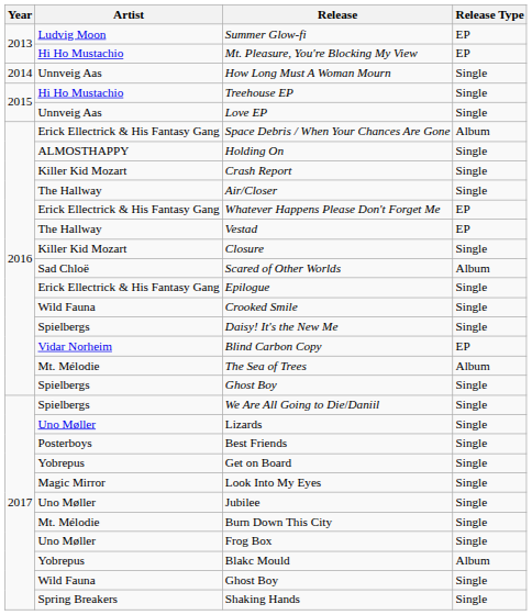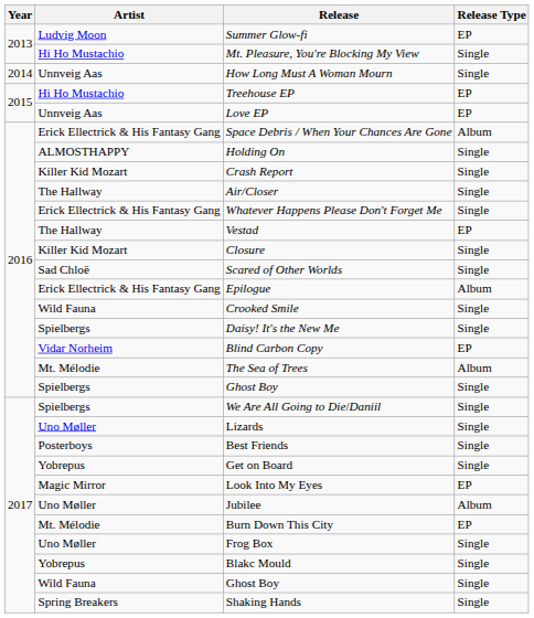Mt. Pleasure, You're Blocking My View | Release Type: EP -> Single
Treehouse EP | Release Type: Single -> EP
Love EP | Release Type: Single -> EP
Whatever Happens Please Don't Forget Me | Release Type: EP -> Single
Scared of Other Worlds | Release Type: Album -> Single
Epilogue | Release Type: Single -> Album
Look Into My Eyes | Release Type: Single -> EP
Jubilee | Release Type: Single -> Album
Burn Down This City | Release Type: Single -> EP
Blakc Mould | Release Type: Album -> Single
